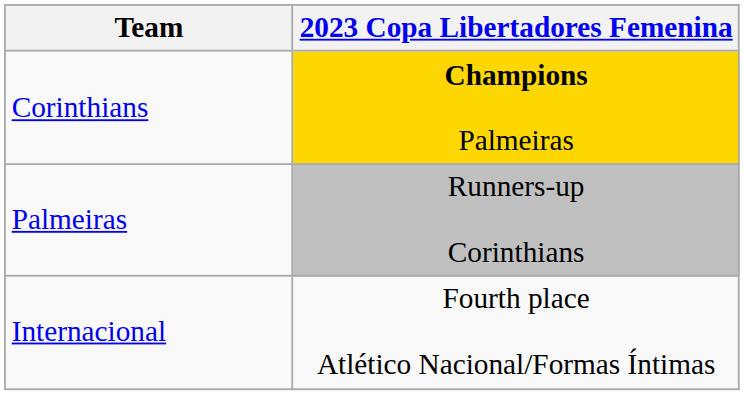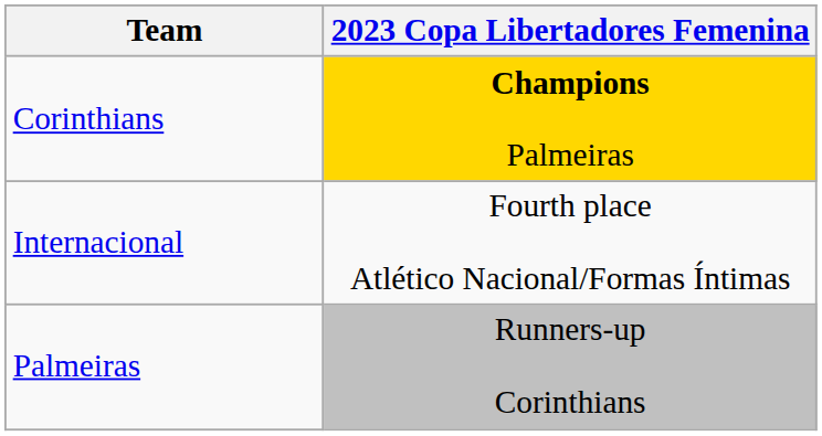rows swapped: Internacional <-> Palmeiras
